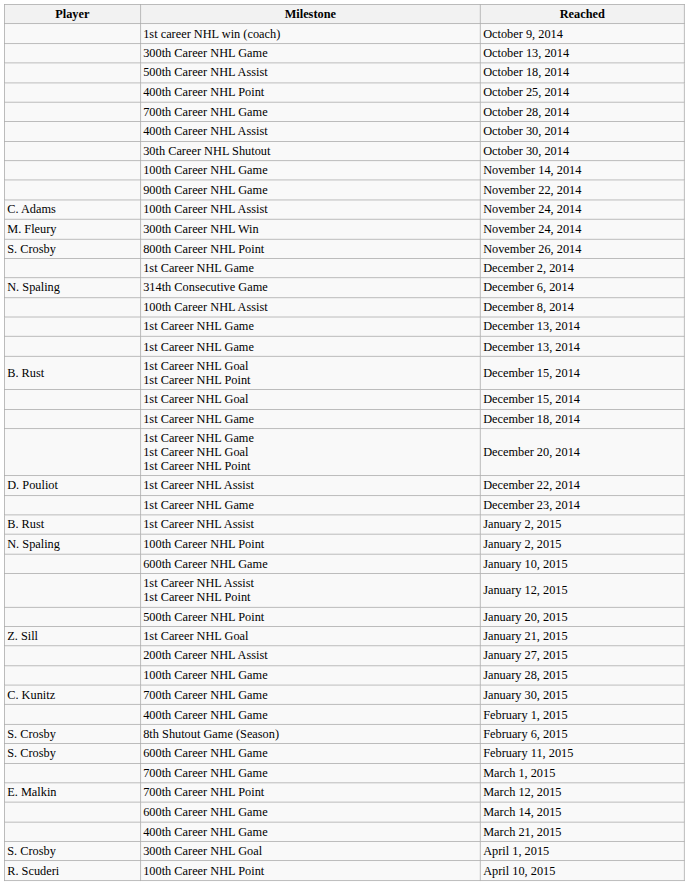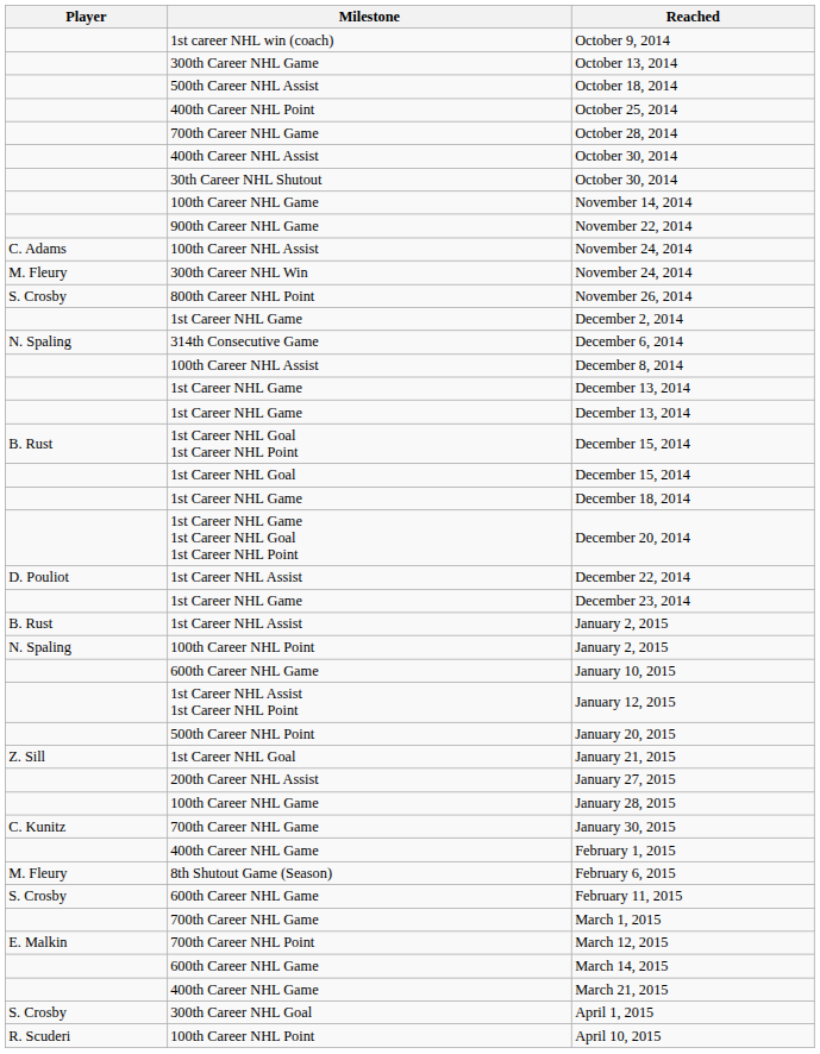February 6, 2015 | Player: S. Crosby -> M. Fleury
